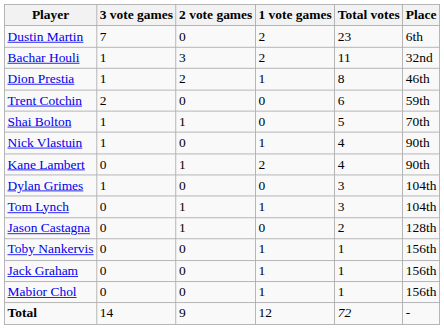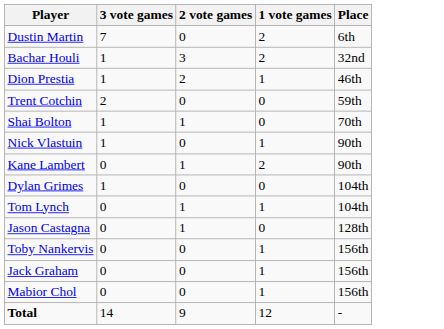- column: Total votes | 23 | 11 | 8 | 6 | 5 | 4 | 4 | 3 | 3 | 2 | 1 | 1 | 1 | 72
